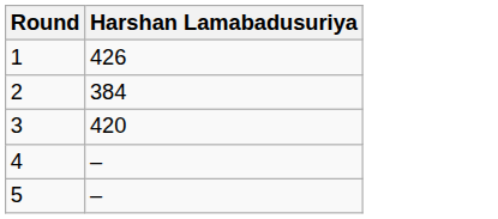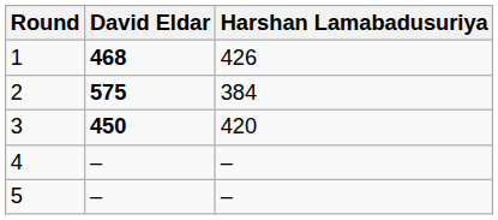+ column: David Eldar | 468 | 575 | 450 | – | –
